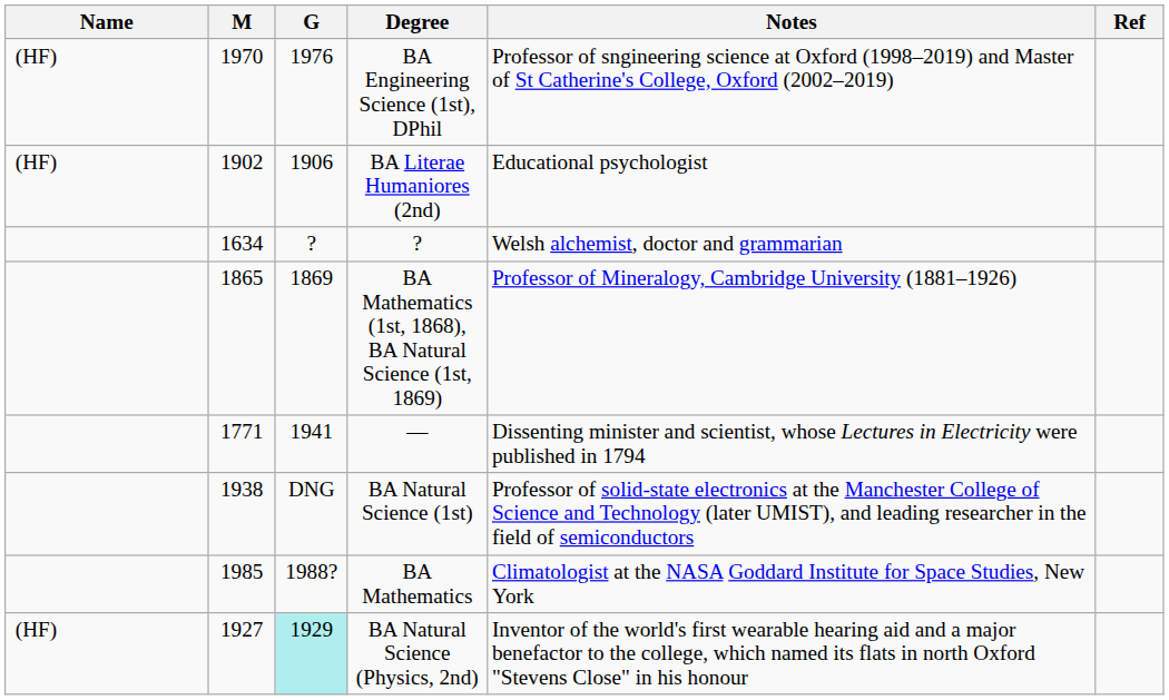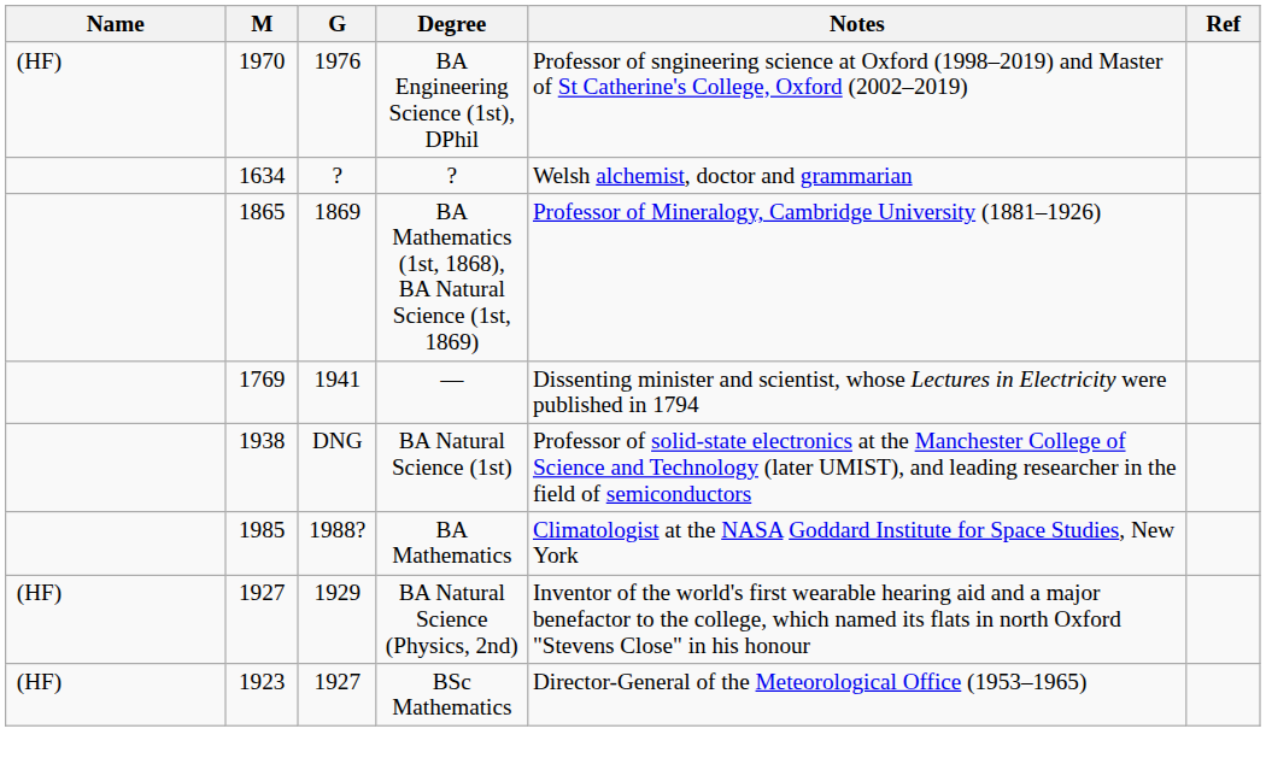- row: (HF) | 1902 | 1906 | BA Literae Humaniores (2nd) | Educational psychologist
— | M: 1771 -> 1769
BA Natural Science (Physics, 2nd) | G: paleturquoise background -> no background
+ row: (HF) | 1923 | 1927 | BSc Mathematics | Director-General of the Meteorological Office (1953–1965)
